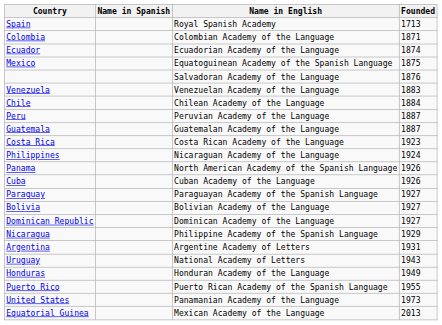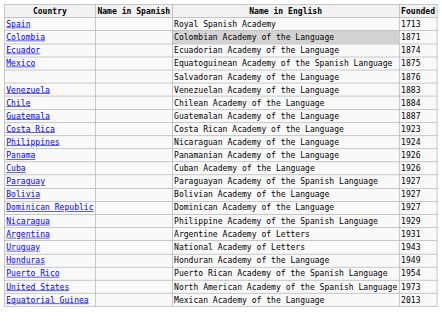Colombia | Name in English: no background -> lightgrey background
- row: Peru | Peruvian Academy of the Language | 1887
Panama | Name in English: North American Academy of the Spanish Language -> Panamanian Academy of the Language
Puerto Rico | Founded: 1955 -> 1954
United States | Name in English: Panamanian Academy of the Language -> North American Academy of the Spanish Language
